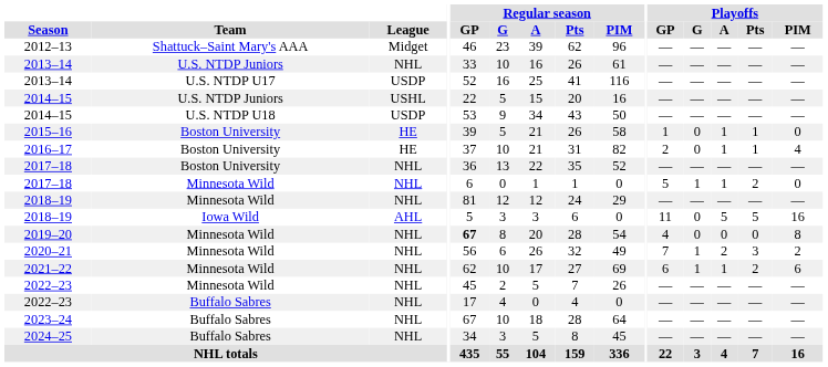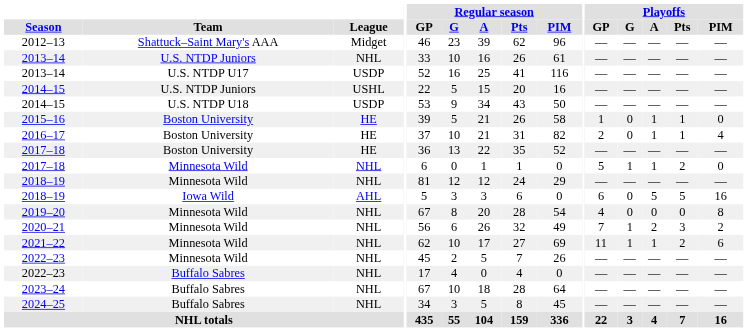2017–18 / Boston University | League: NHL -> HE
2018–19 / Iowa Wild | Playoffs / GP: 11 -> 6
2019–20 | Regular season / GP: bold -> normal
2021–22 | Playoffs / GP: 6 -> 11
